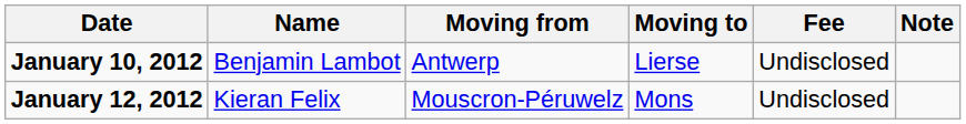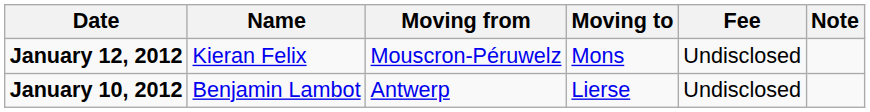rows swapped: January 10, 2012 <-> January 12, 2012
